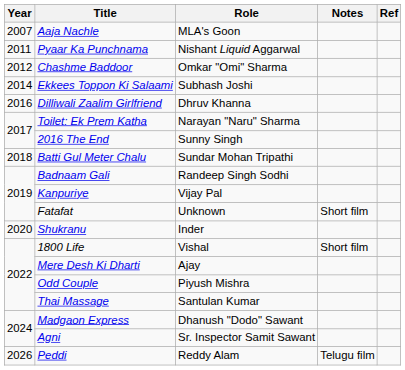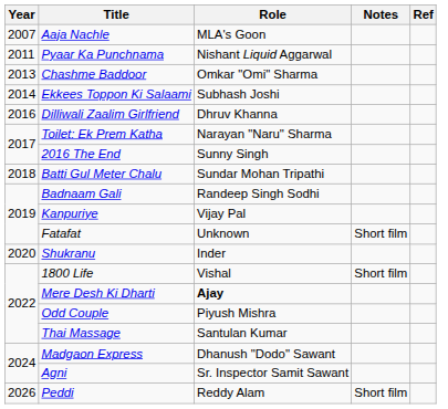Chashme Baddoor | Year: 2012 -> 2013
Mere Desh Ki Dharti | Role: normal -> bold
Peddi | Notes: Telugu film -> Short film
